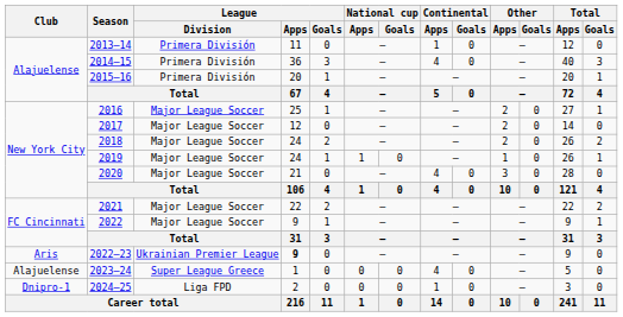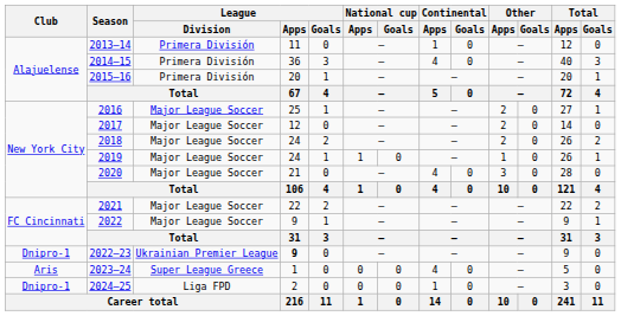2022–23 | Club: Aris -> Dnipro-1
2023–24 | Club: Alajuelense -> Aris
